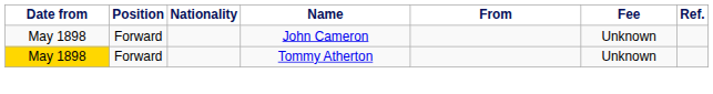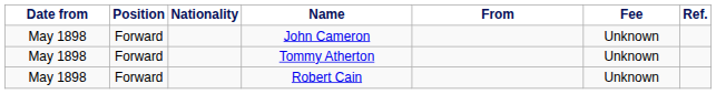Tommy Atherton | Date from: gold background -> no background
+ row: May 1898 | Forward | Robert Cain | Unknown
